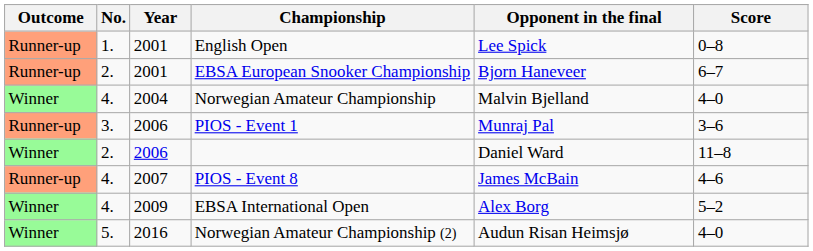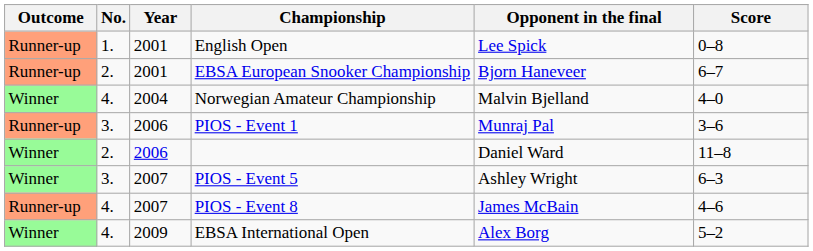+ row: Winner | 3. | 2007 | PIOS - Event 5 | Ashley Wright | 6–3
- row: Winner | 5. | 2016 | Norwegian Amateur Championship (2) | Audun Risan Heimsjø | 4–0
